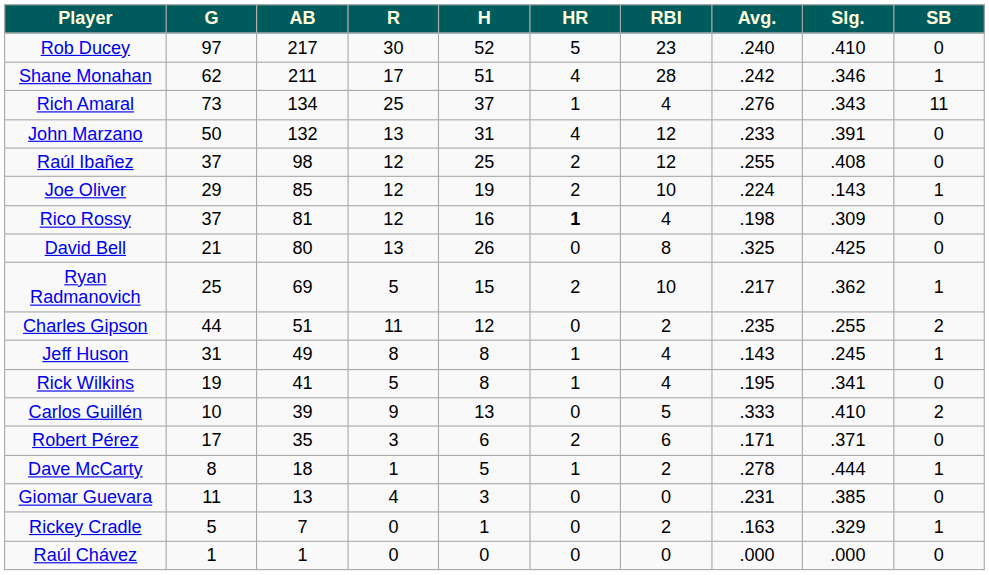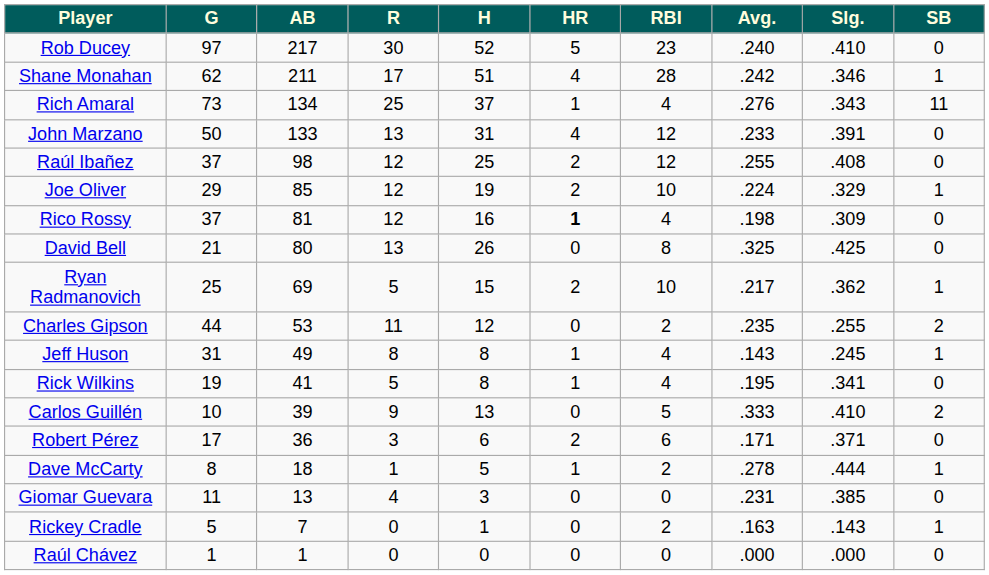John Marzano | AB: 132 -> 133
Joe Oliver | Slg.: .143 -> .329
Charles Gipson | AB: 51 -> 53
Robert Pérez | AB: 35 -> 36
Rickey Cradle | Slg.: .329 -> .143
